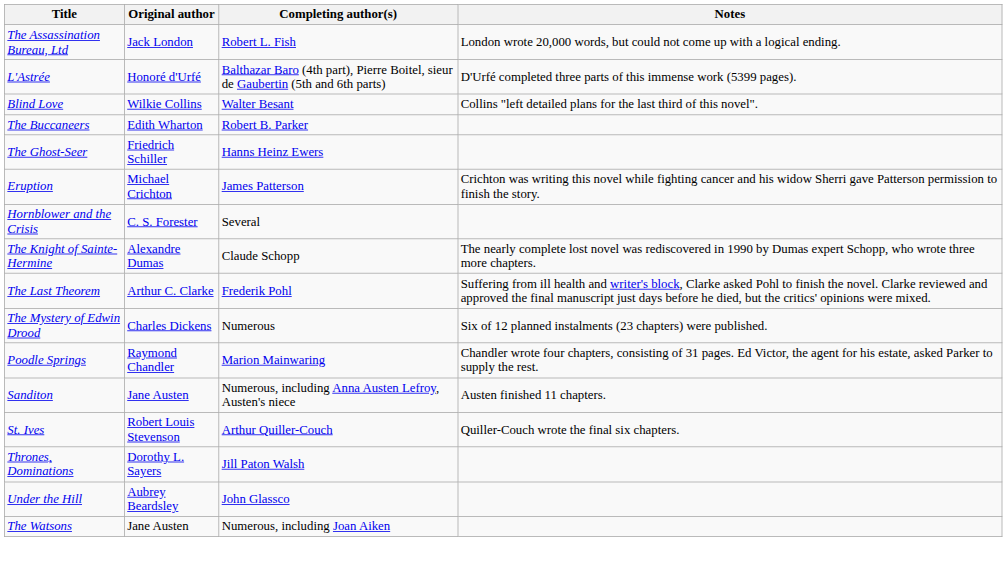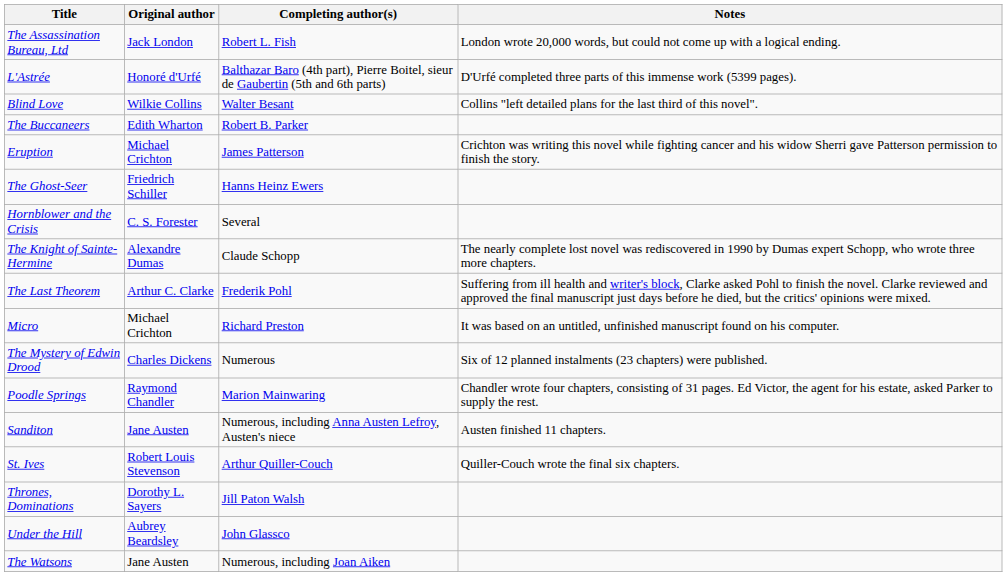rows swapped: Eruption <-> The Ghost-Seer
+ row: Micro | Michael Crichton | Richard Preston | It was based on an untitled, unfinished manuscript found on his computer.
